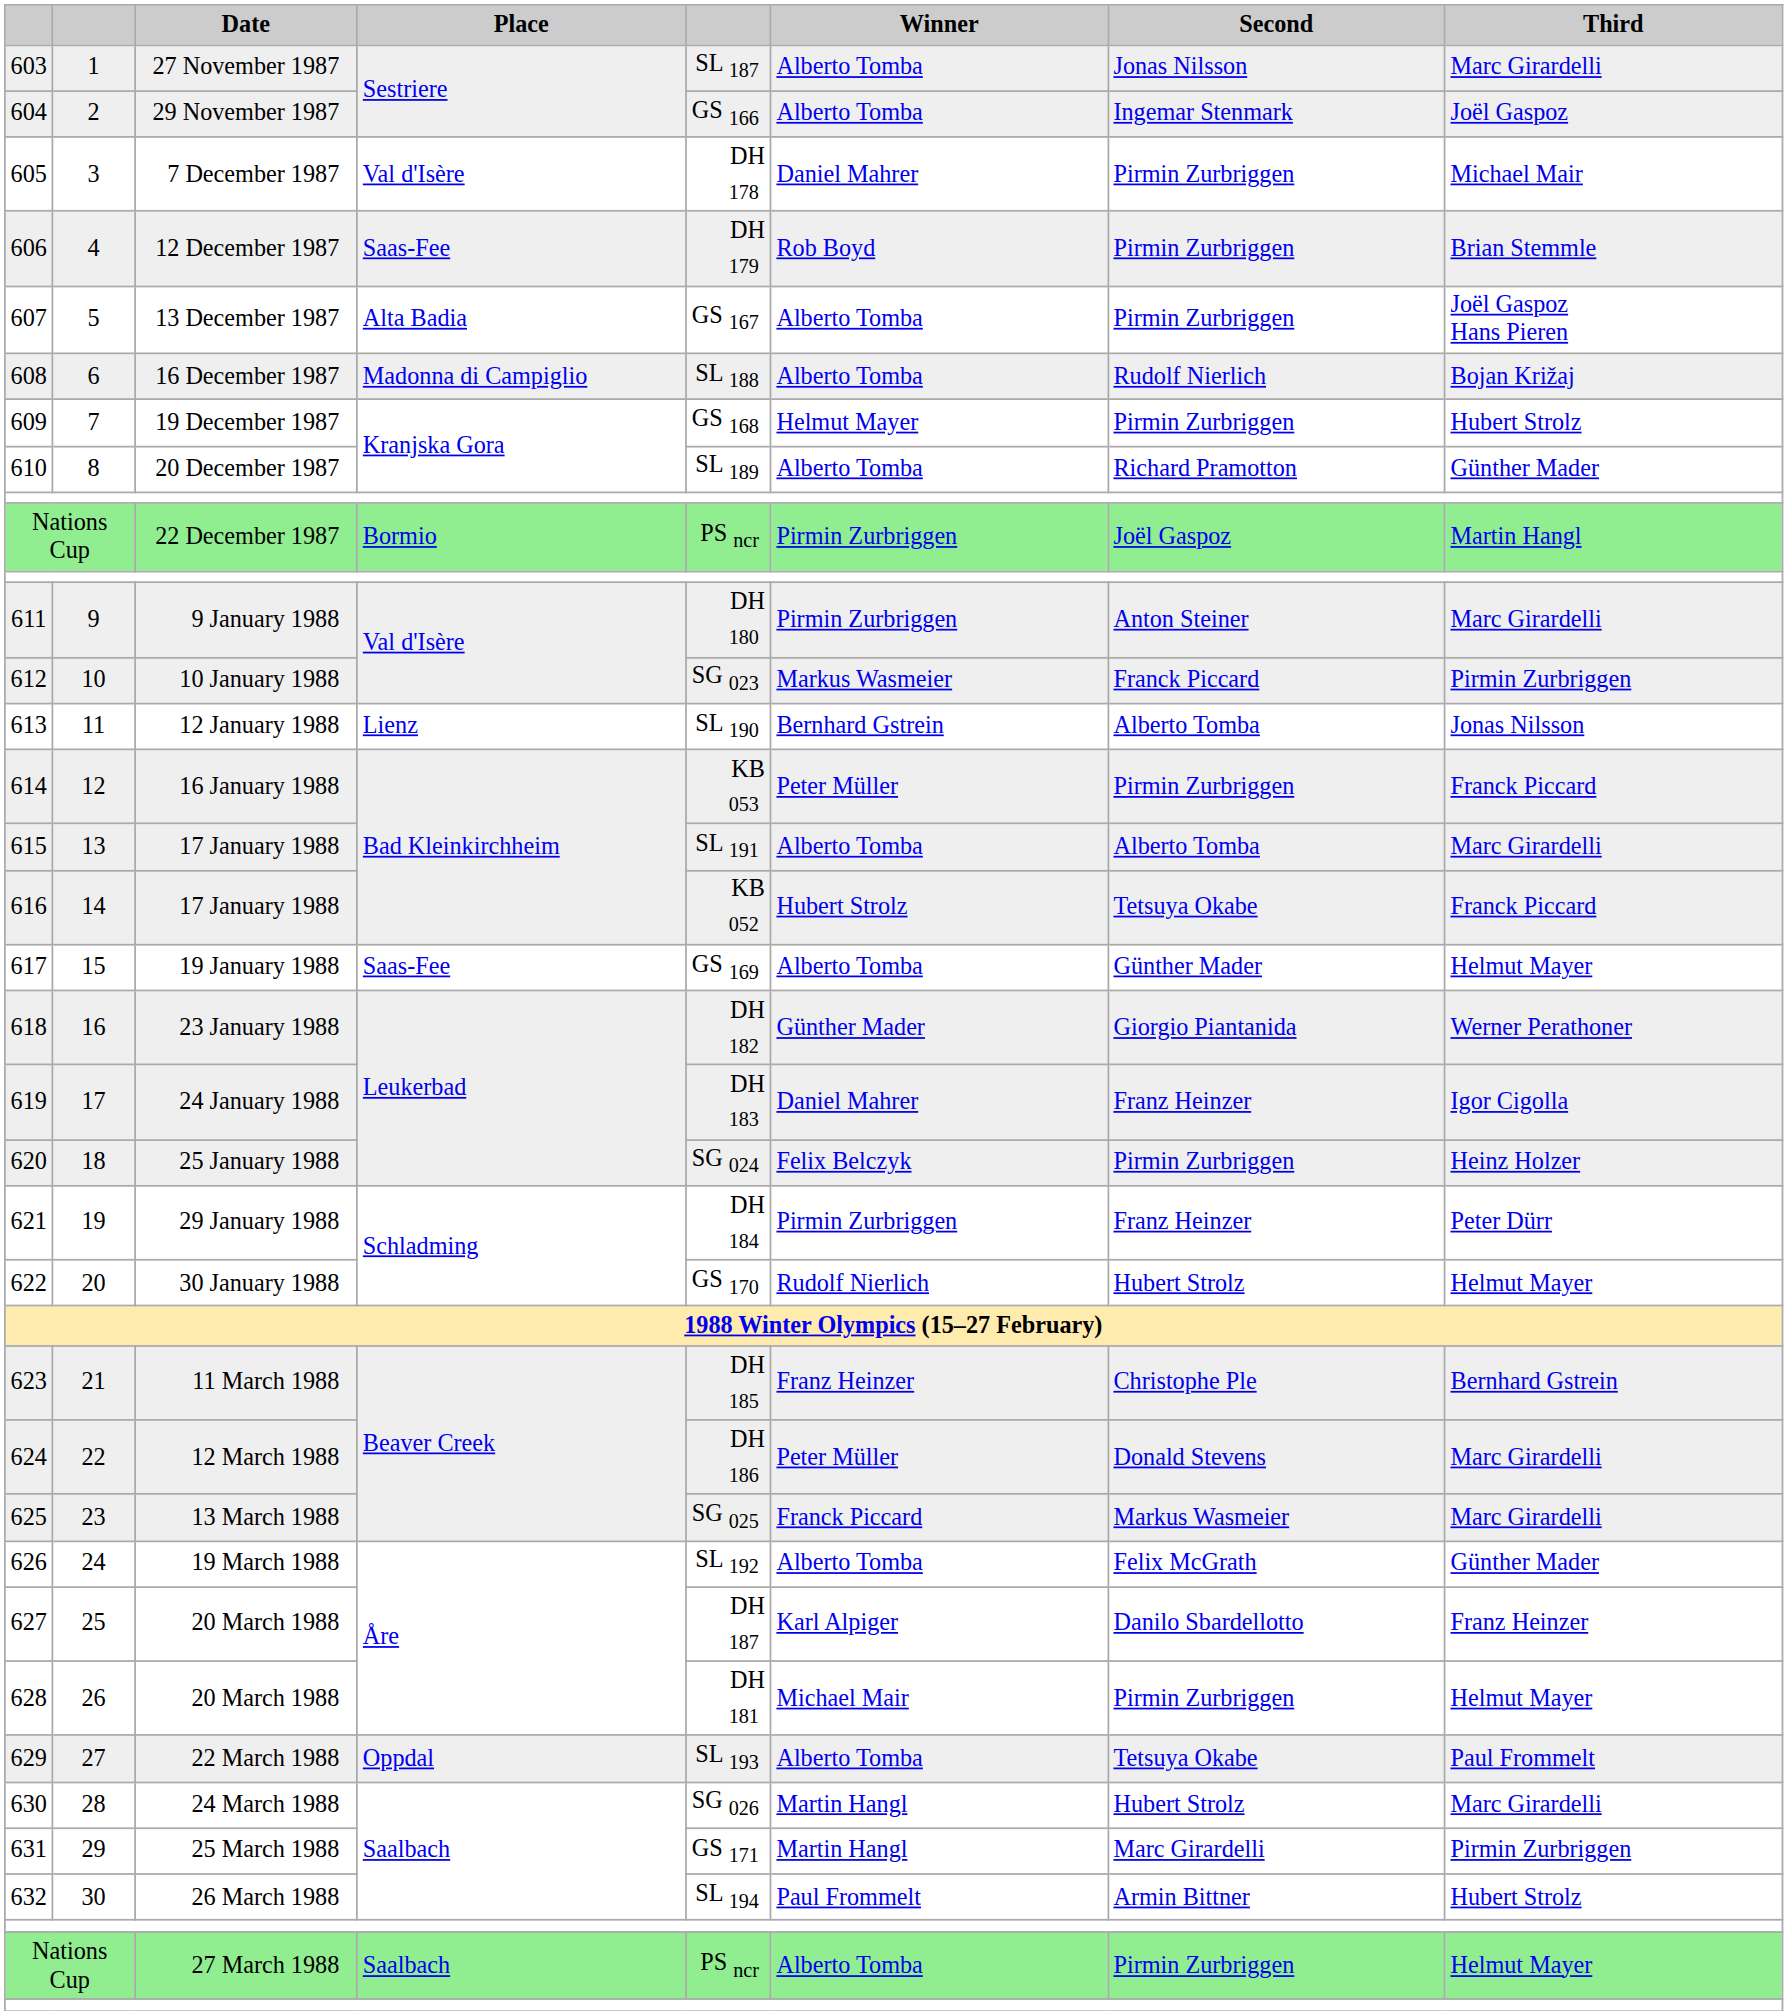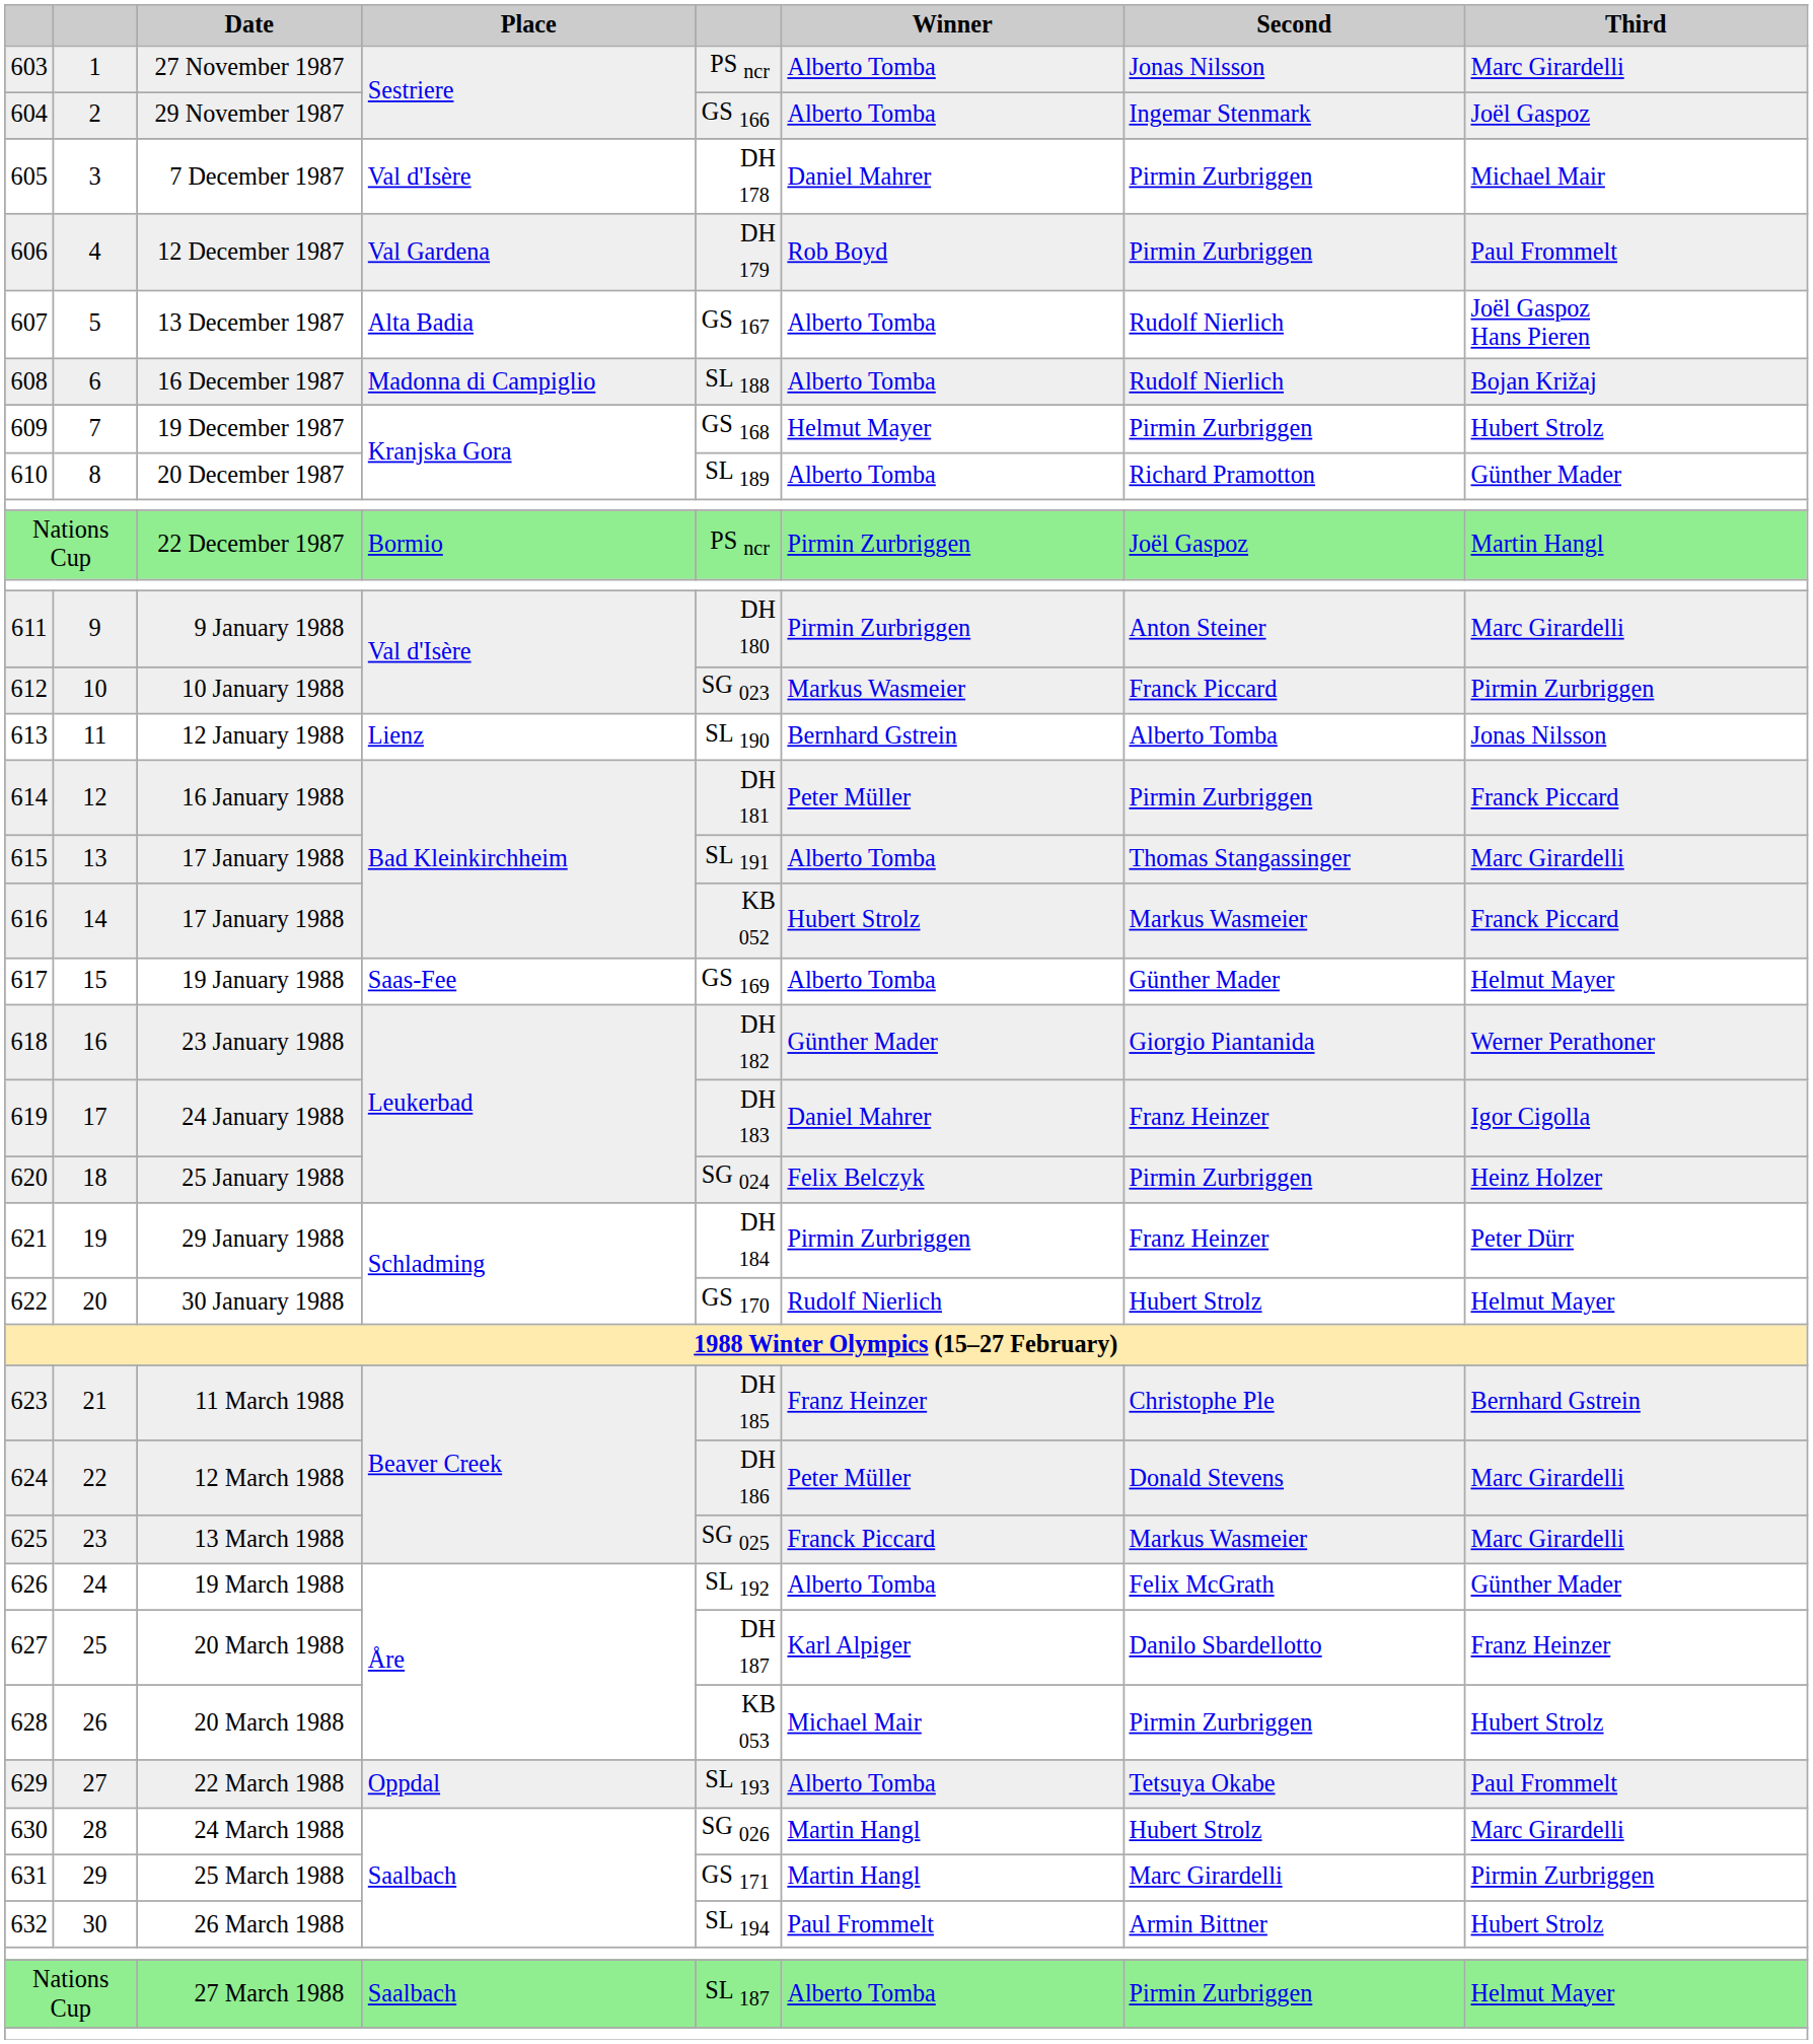603 | column 5: SL 187 -> PS ncr
606 | Place: Saas-Fee -> Val Gardena
606 | Third: Brian Stemmle -> Paul Frommelt
607 | Second: Pirmin Zurbriggen -> Rudolf Nierlich
614 | column 5: KB 053 -> DH 181
615 | Second: Alberto Tomba -> Thomas Stangassinger
616 | Second: Tetsuya Okabe -> Markus Wasmeier
628 | column 5: DH 181 -> KB 053
628 | Third: Helmut Mayer -> Hubert Strolz
Nations Cup / 27 March 1988 | column 5: PS ncr -> SL 187
